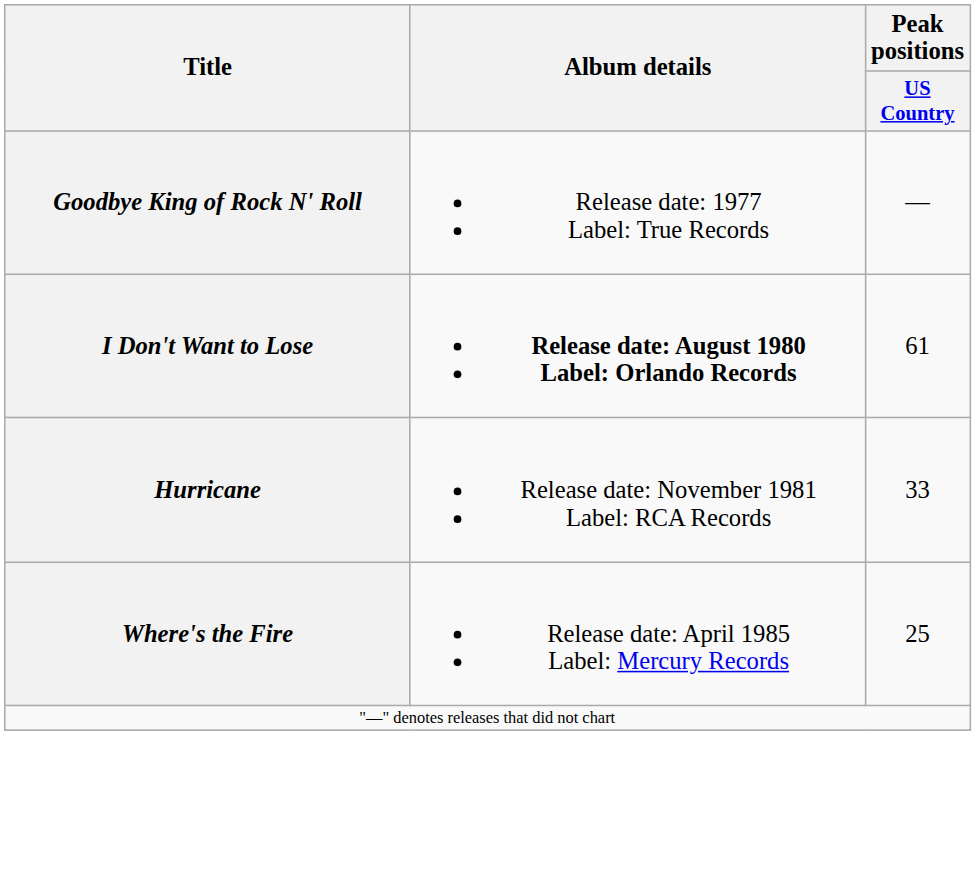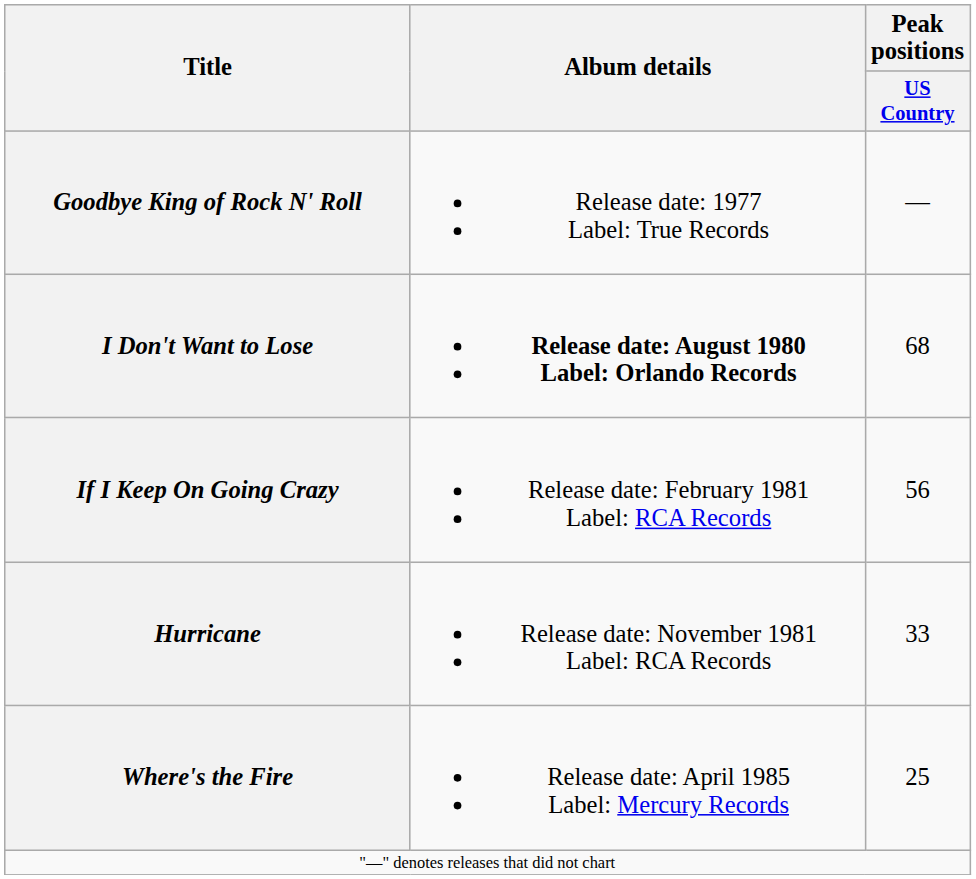I Don't Want to Lose | Peak positions / US Country: 61 -> 68
+ row: If I Keep On Going Crazy | Release date: February 1981 Label: RCA Records | 56
